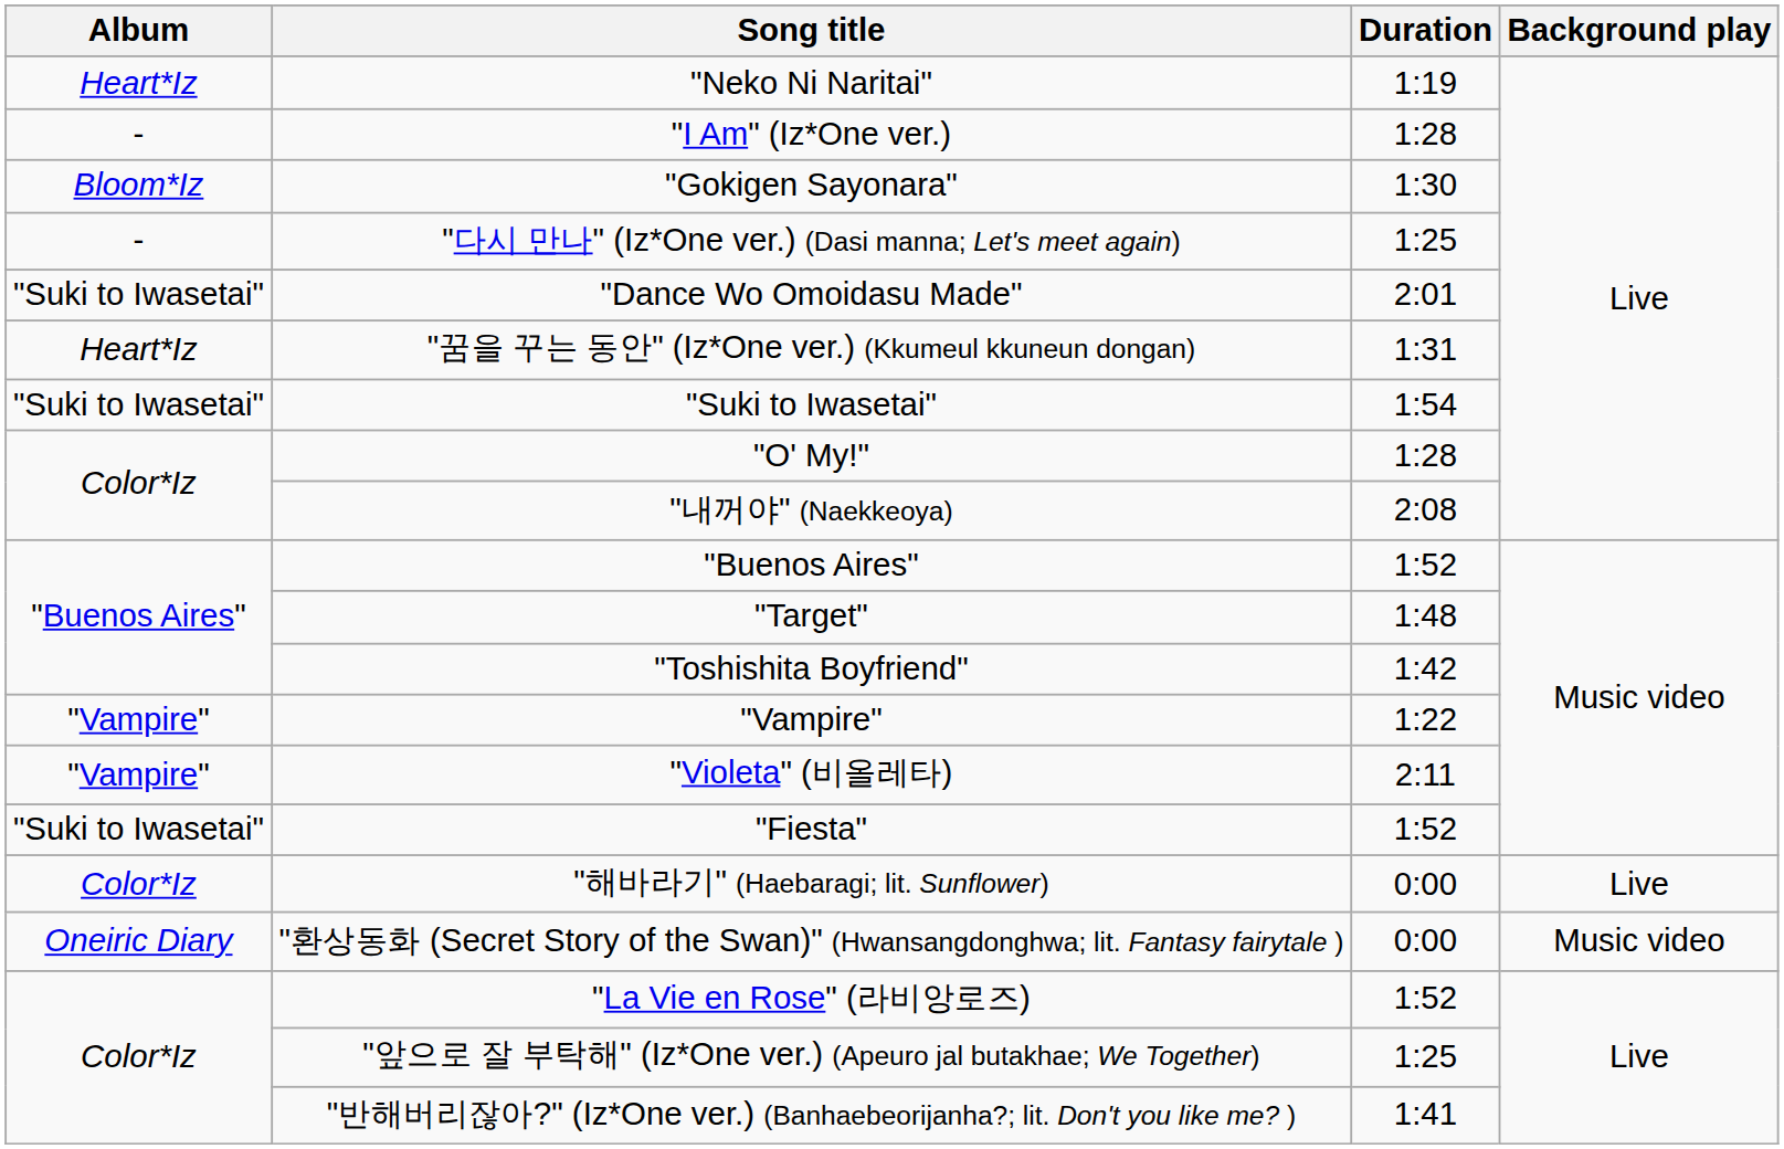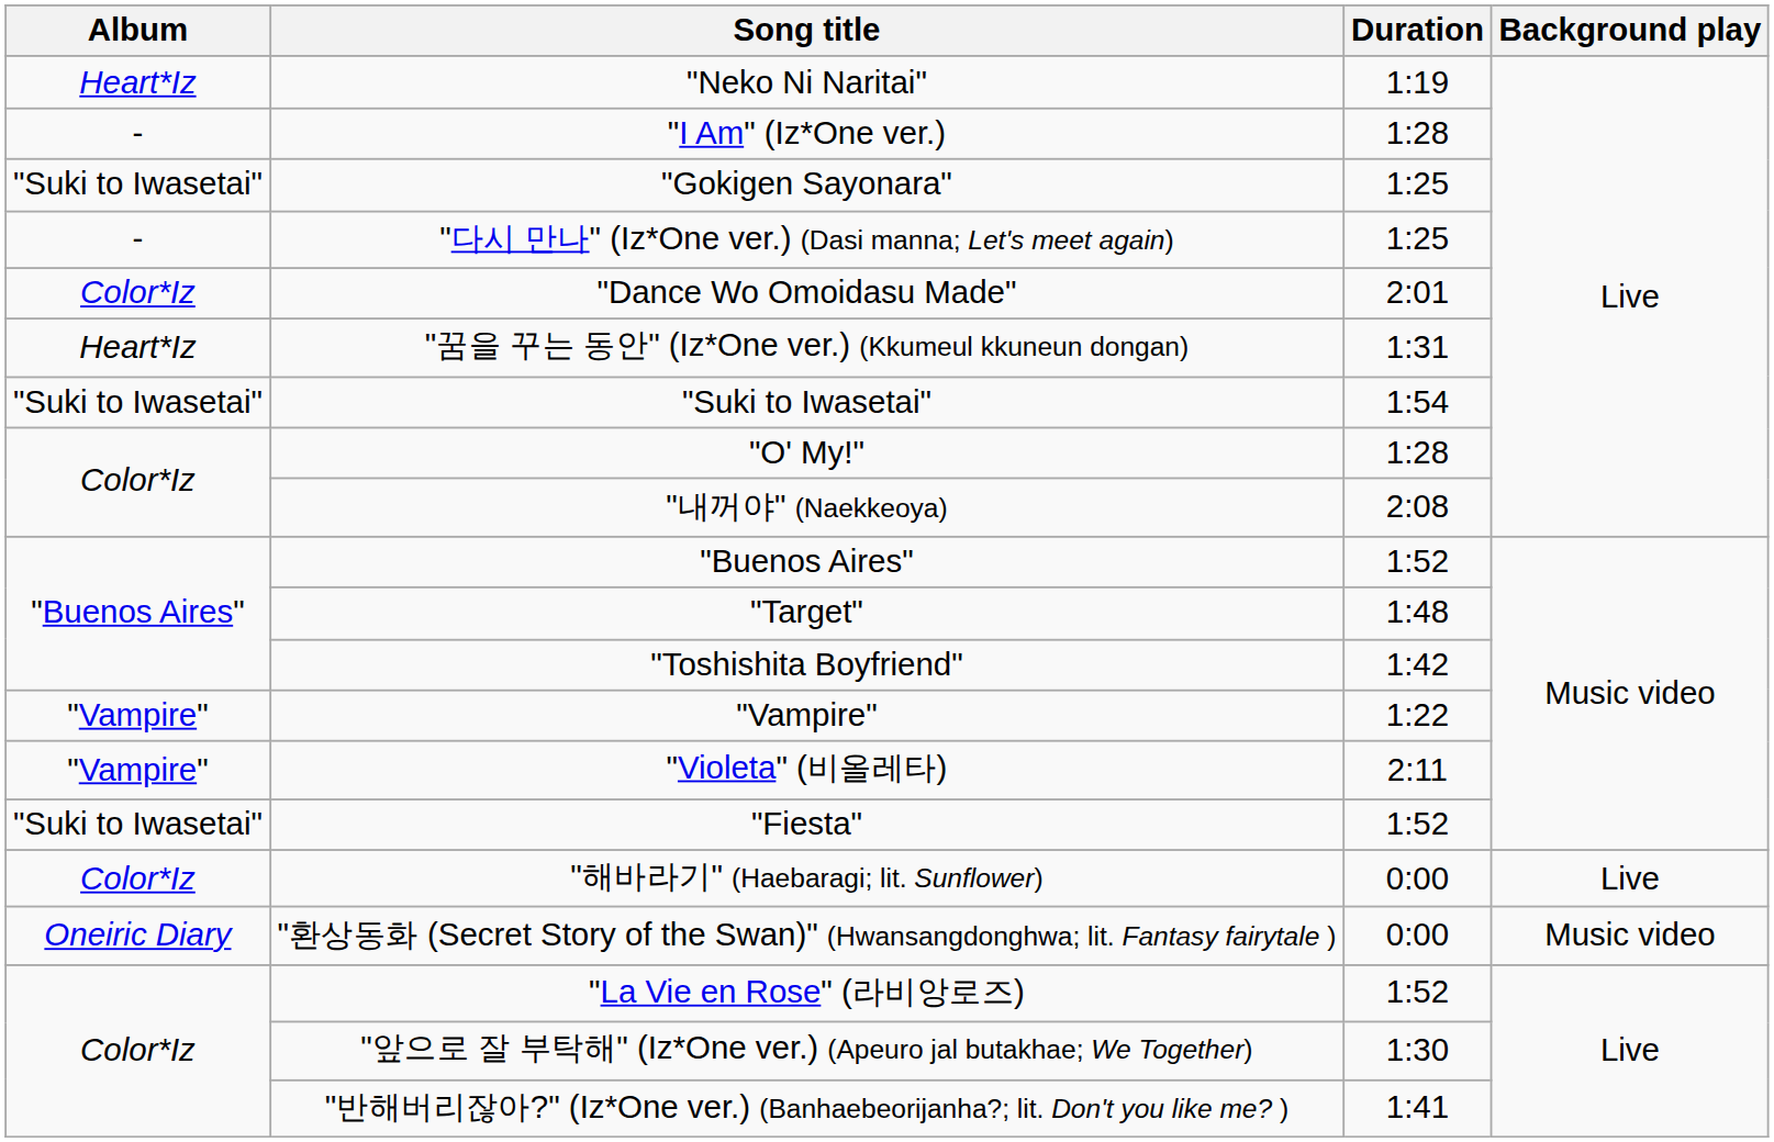"Gokigen Sayonara" | Album: Bloom*Iz -> "Suki to Iwasetai"
"Gokigen Sayonara" | Duration: 1:30 -> 1:25
"Dance Wo Omoidasu Made" | Album: "Suki to Iwasetai" -> Color*Iz
"앞으로 잘 부탁해" (Iz*One ver.) (Apeuro jal butakhae; We Together) | Duration: 1:25 -> 1:30
